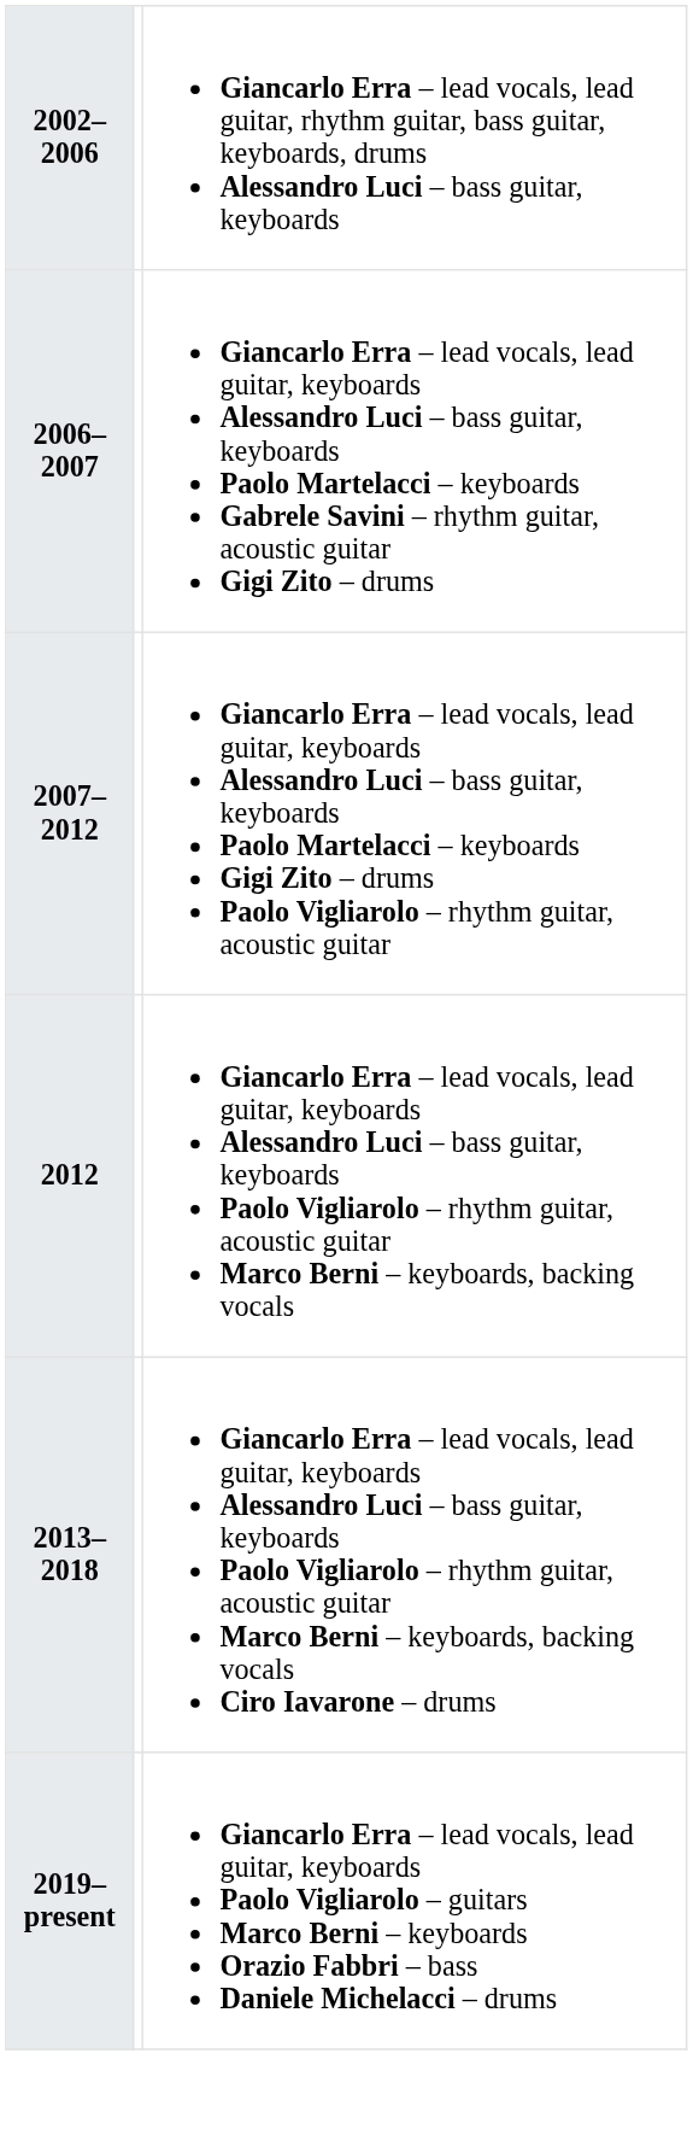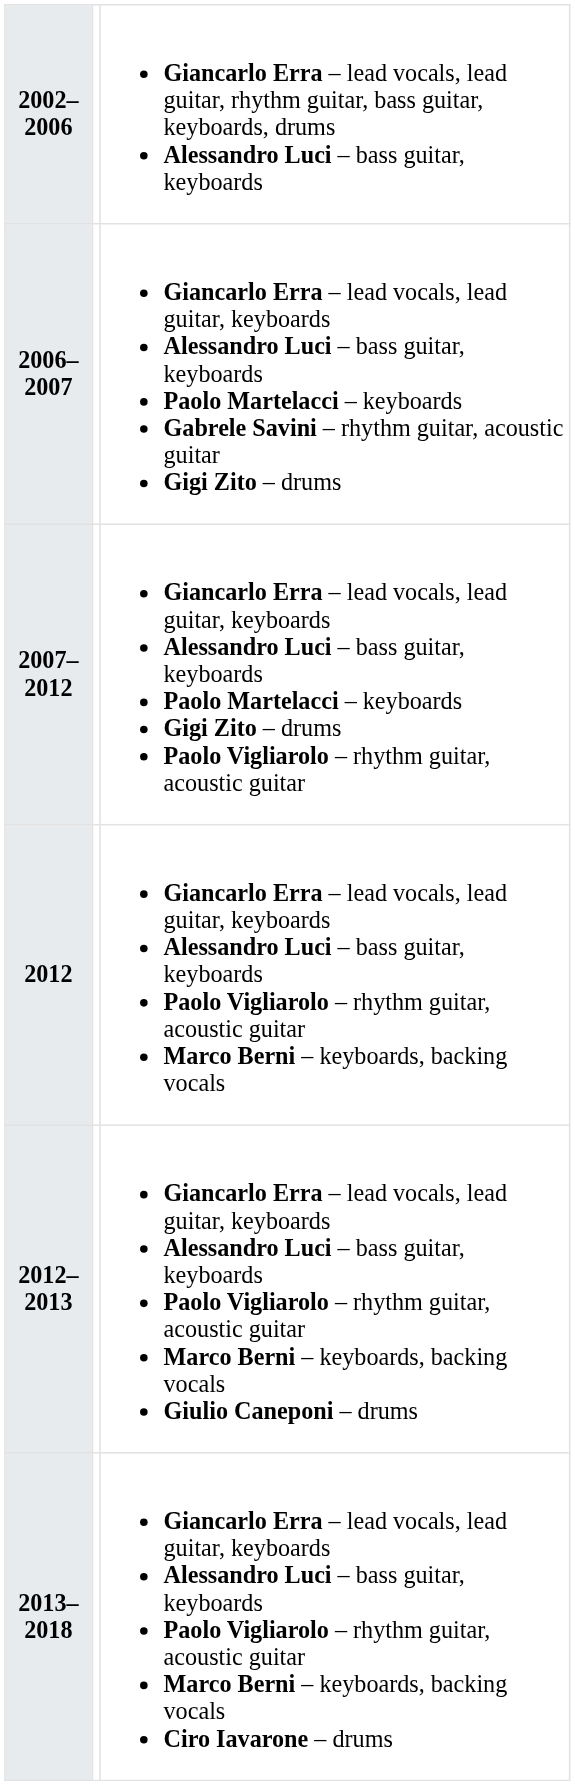+ row: 2012–2013 | Giancarlo Erra – lead vocals, lead guitar, keyboards Alessandro Luci – bass guitar, keyboards Paolo Vigliarolo – rhythm guitar, acoustic guitar Marco Berni – keyboards, backing vocals Giulio Caneponi – drums
- row: 2019–present | Giancarlo Erra – lead vocals, lead guitar, keyboards Paolo Vigliarolo – guitars Marco Berni – keyboards Orazio Fabbri – bass Daniele Michelacci – drums
